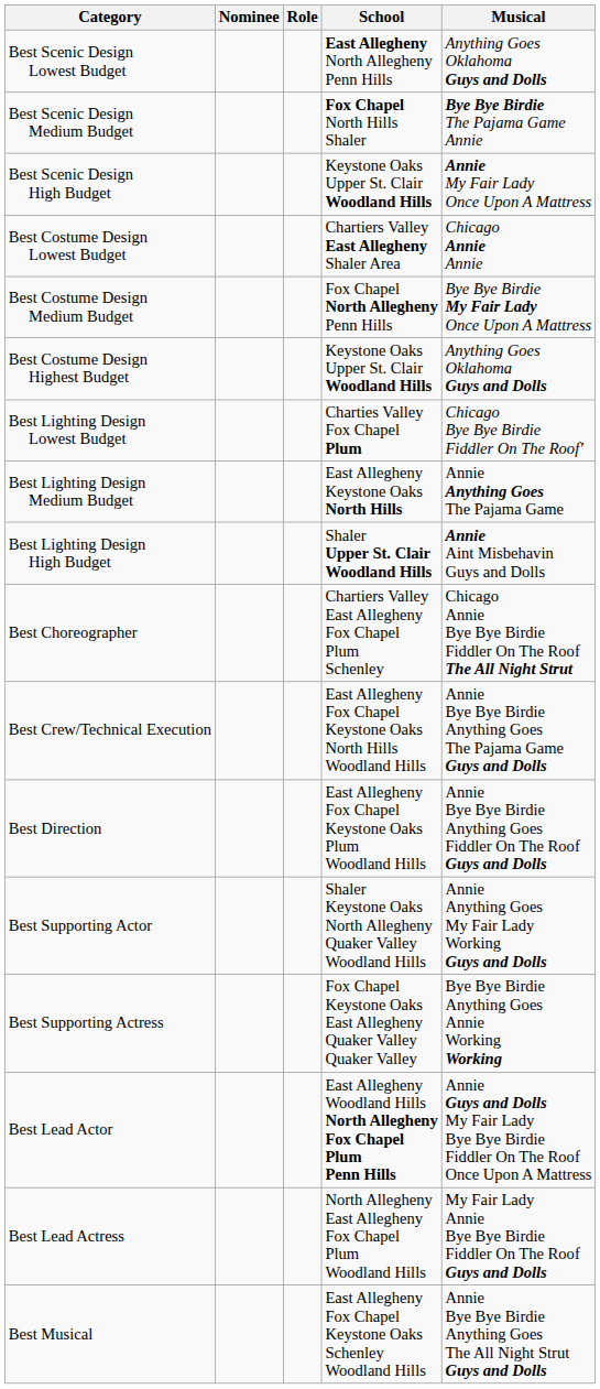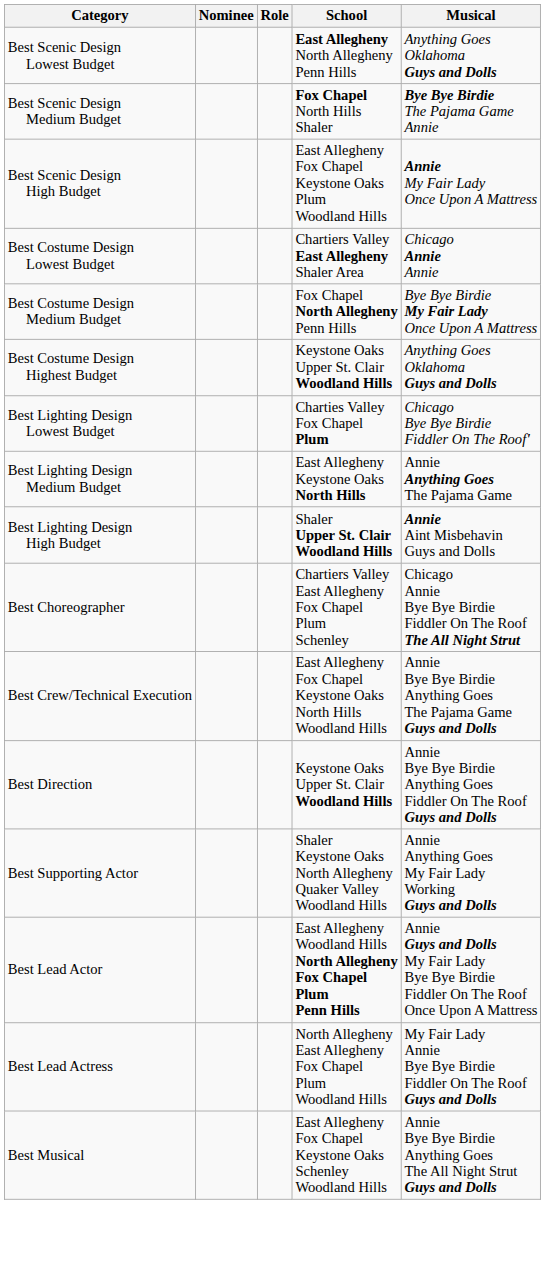Best Scenic Design High Budget | School: Keystone Oaks Upper St. Clair Woodland Hills -> East Allegheny Fox Chapel Keystone Oaks Plum Woodland Hills
Best Direction | School: East Allegheny Fox Chapel Keystone Oaks Plum Woodland Hills -> Keystone Oaks Upper St. Clair Woodland Hills
- row: Best Supporting Actress | Fox Chapel Keystone Oaks East Allegheny Quaker Valley Quaker Valley | Bye Bye Birdie Anything Goes Annie Working Working
